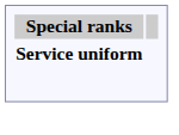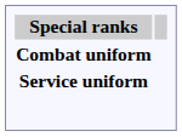+ row: Combat uniform
